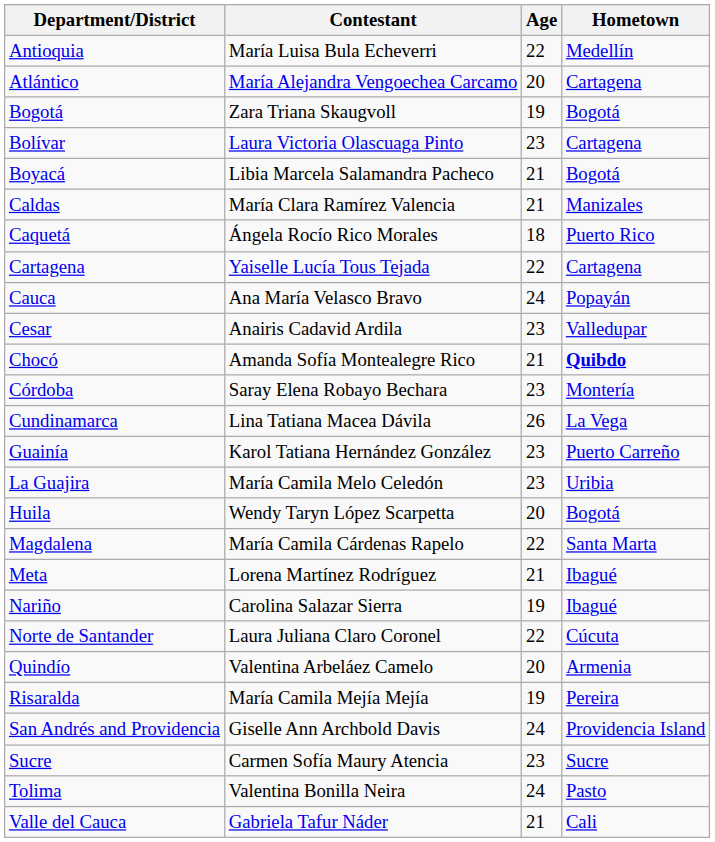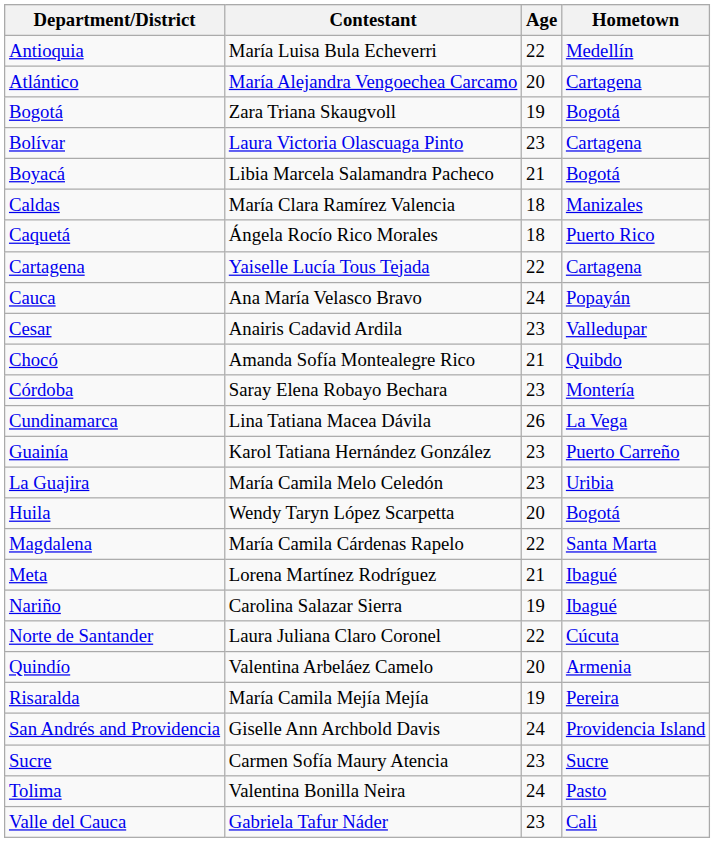Caldas | Age: 21 -> 18
Chocó | Hometown: bold -> normal
Valle del Cauca | Age: 21 -> 23
